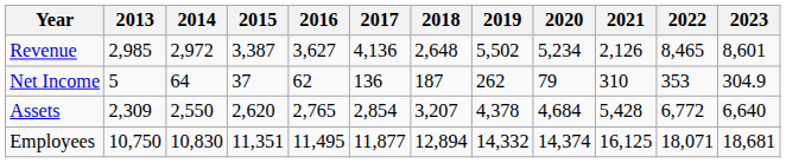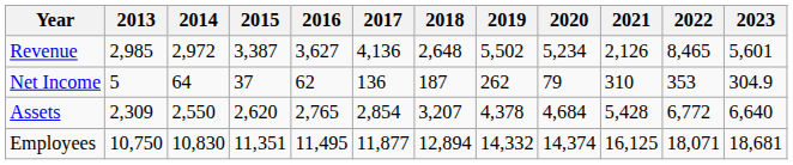Revenue | 2023: 8,601 -> 5,601
